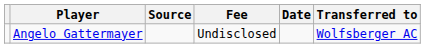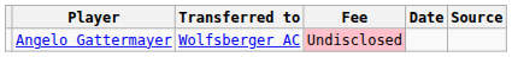columns swapped: Transferred to <-> Source
Angelo Gattermayer | Fee: no background -> pink background
